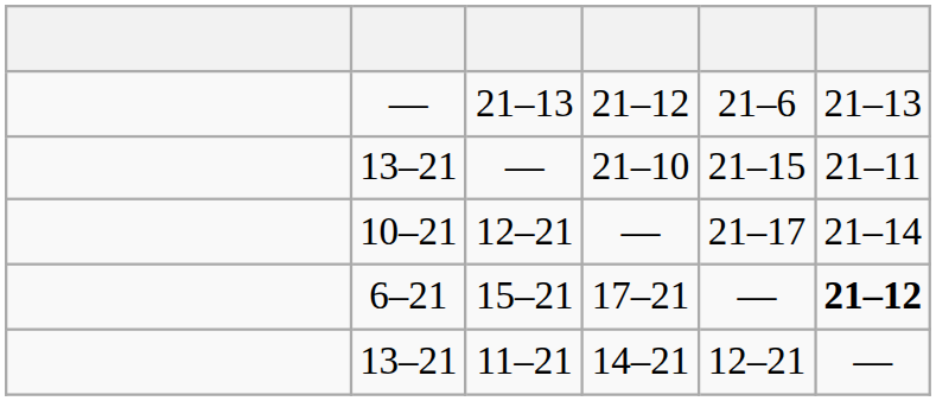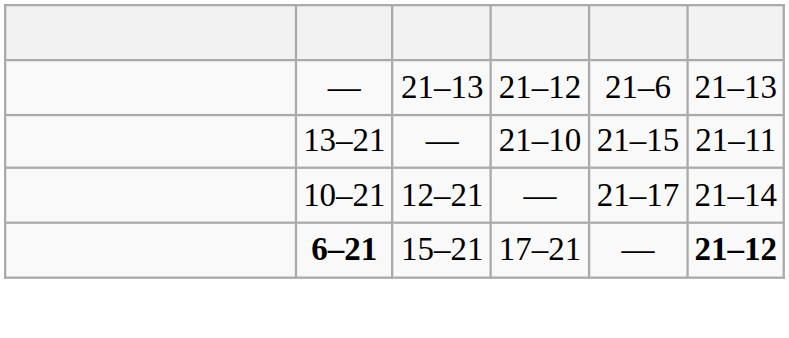15–21 | column 2: normal -> bold
- row: 13–21 | 11–21 | 14–21 | 12–21 | —
